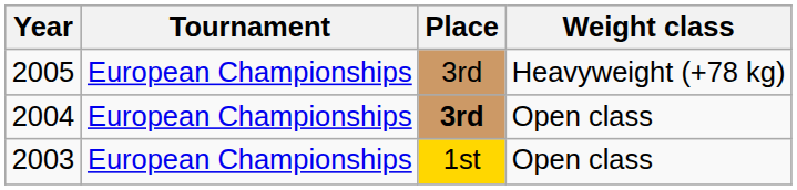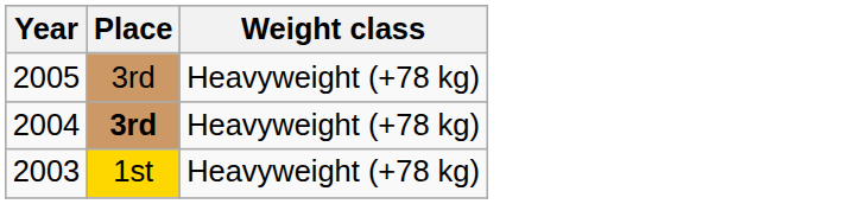- column: Tournament | European Championships | European Championships | European Championships
2004 | Weight class: Open class -> Heavyweight (+78 kg)
2003 | Weight class: Open class -> Heavyweight (+78 kg)
